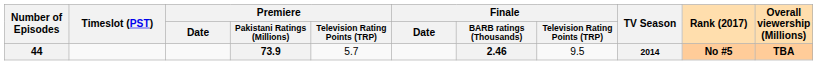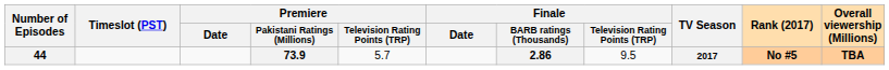44 | Finale / BARB ratings (Thousands): 2.46 -> 2.86
44 | TV Season: 2014 -> 2017
